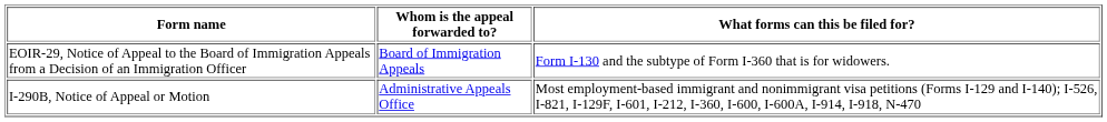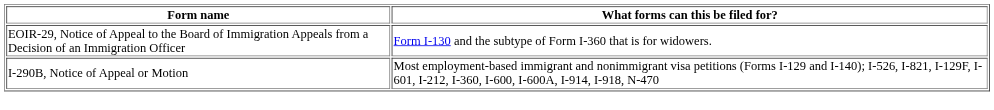- column: Whom is the appeal forwarded to? | Board of Immigration Appeals | Administrative Appeals Office
